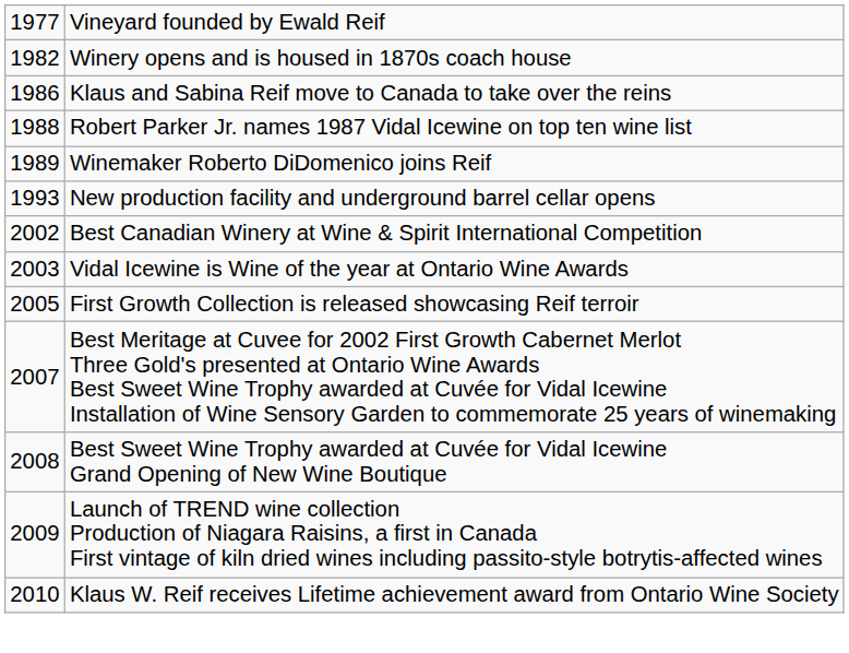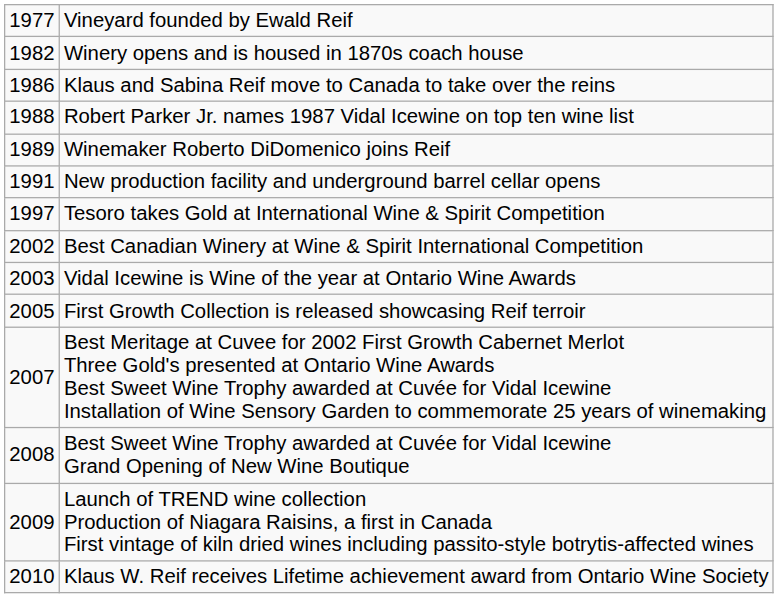New production facility and underground barrel cellar opens | column 1: 1993 -> 1991
+ row: 1997 | Tesoro takes Gold at International Wine & Spirit Competition
